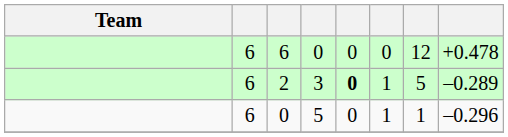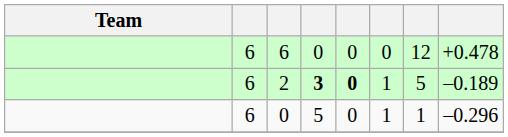2 | column 4: normal -> bold
2 | column 8: –0.289 -> –0.189
